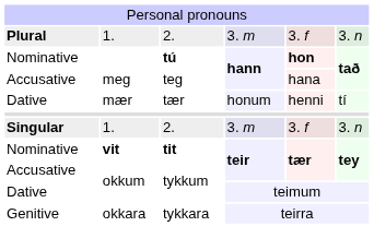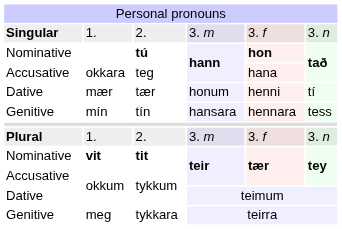rows swapped: Singular / 2. <-> Plural / 2.
teg | column 2: meg -> okkara
+ row: Genitive | mín | tín | hansara | hennara | tess
tykkara | column 2: okkara -> meg
